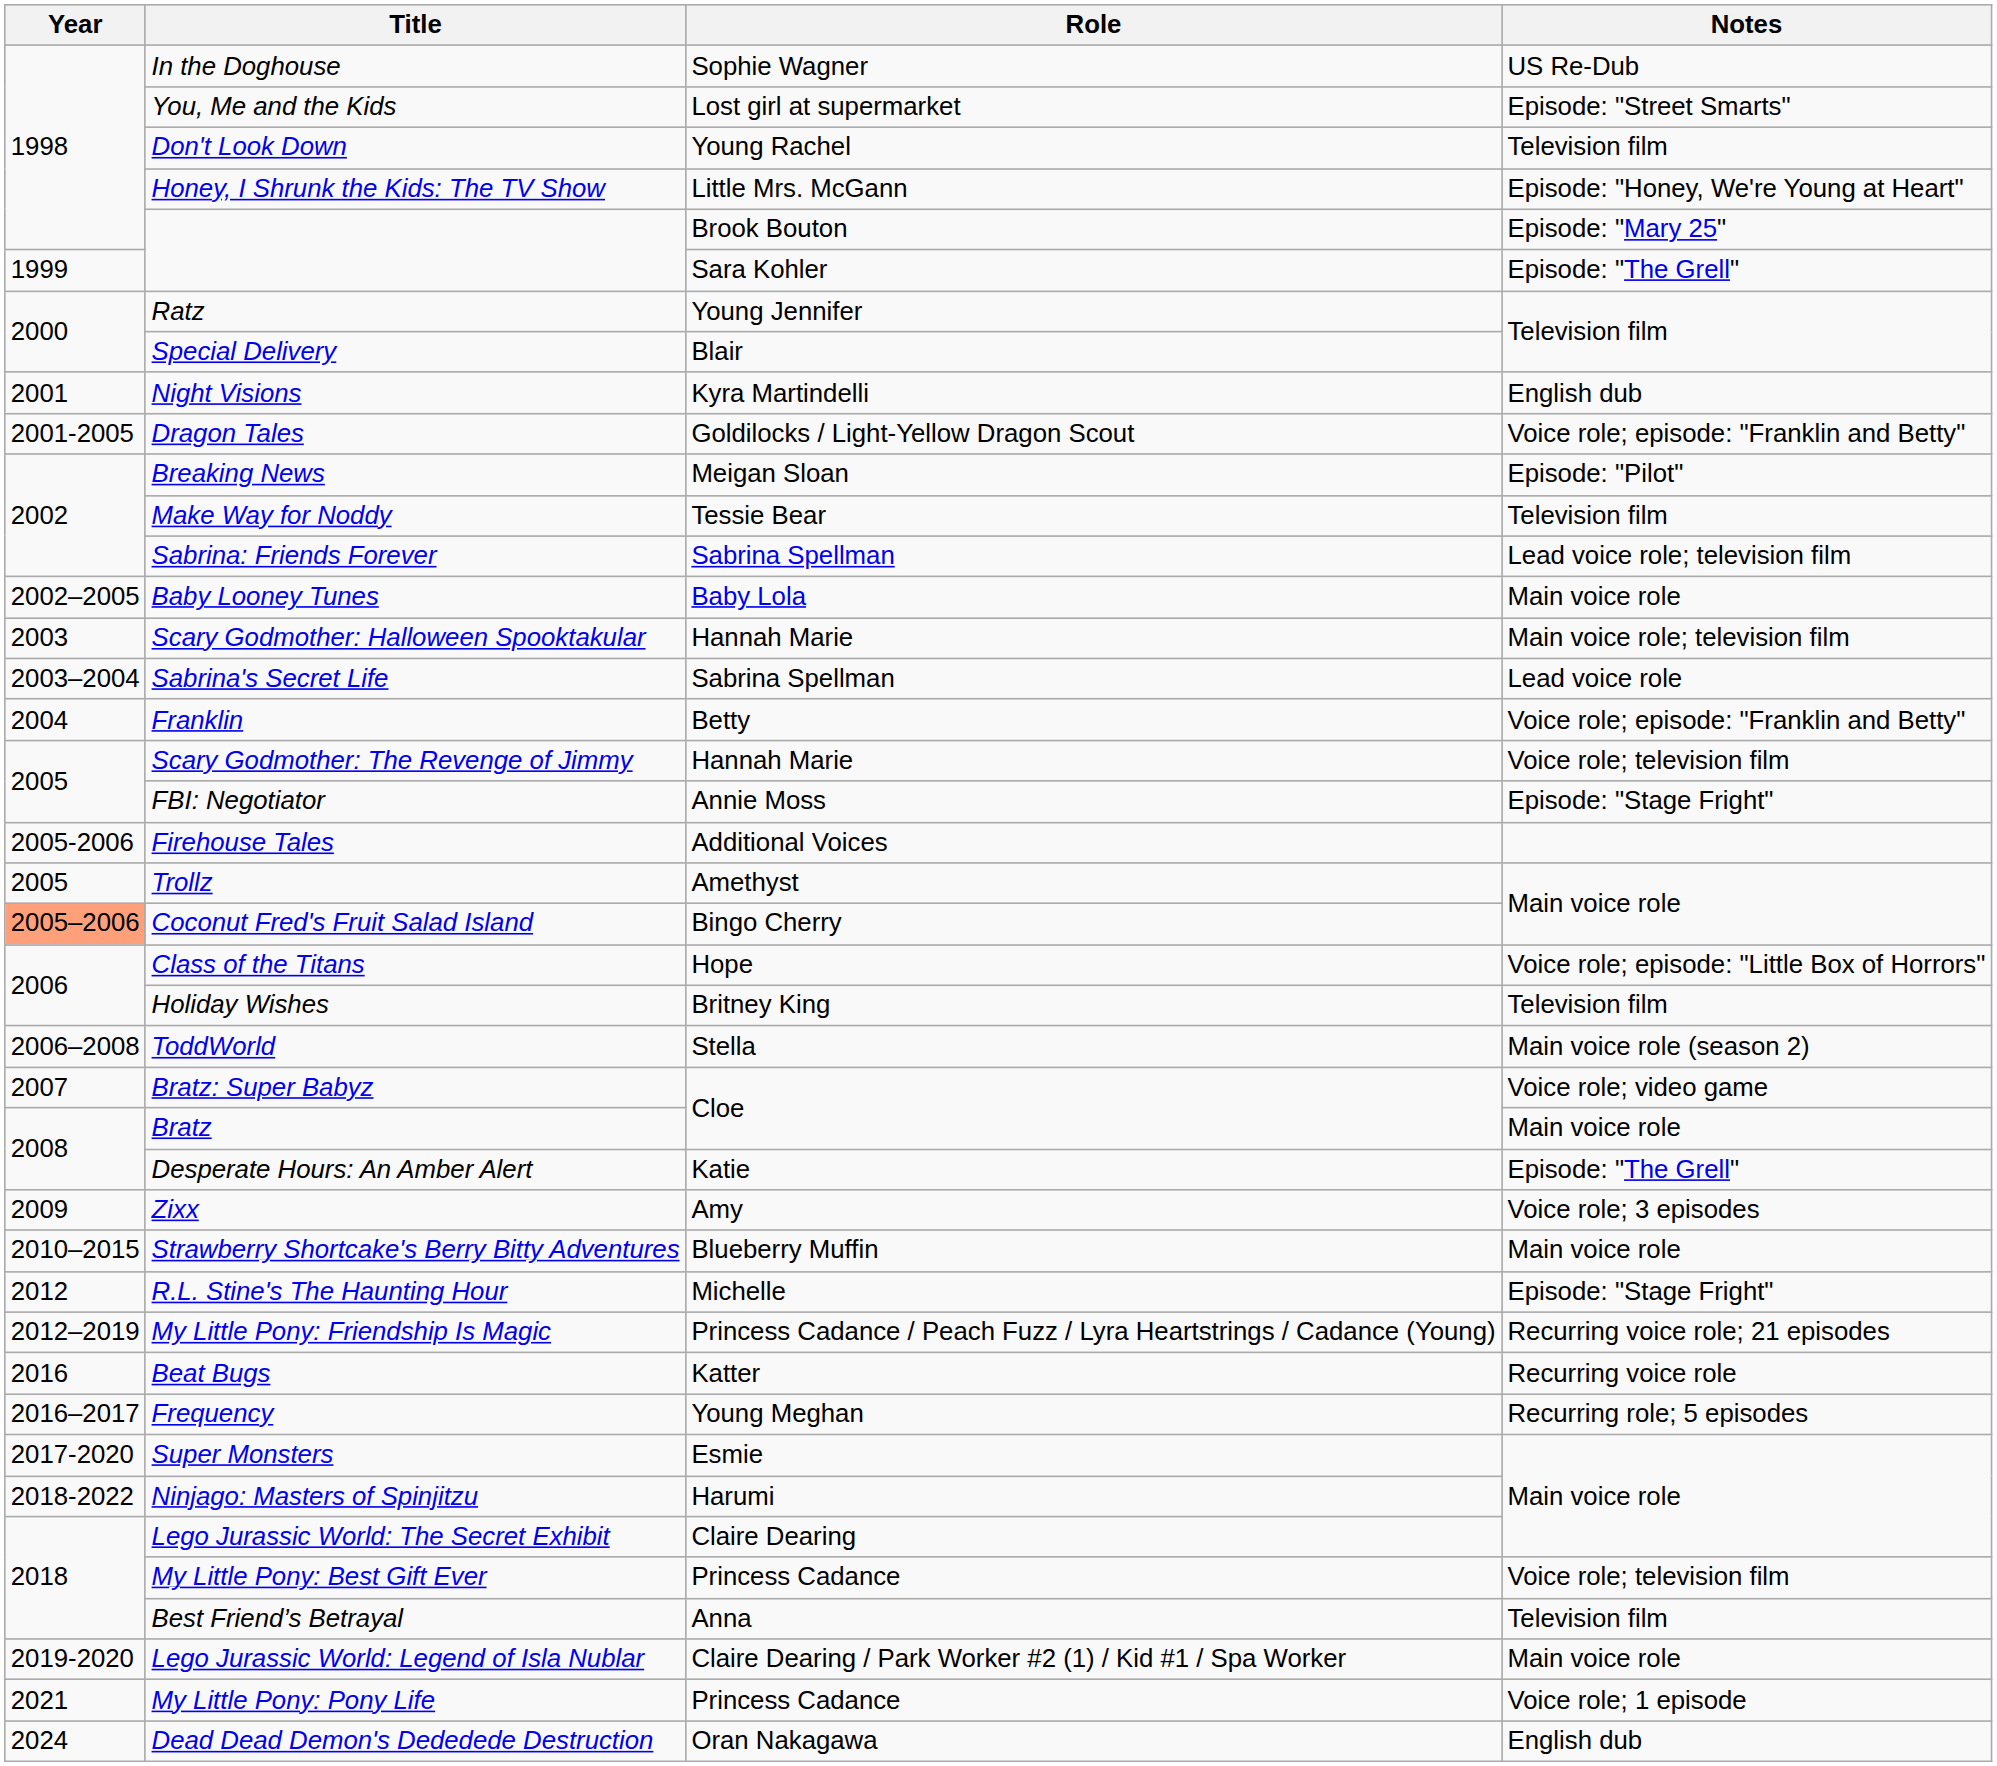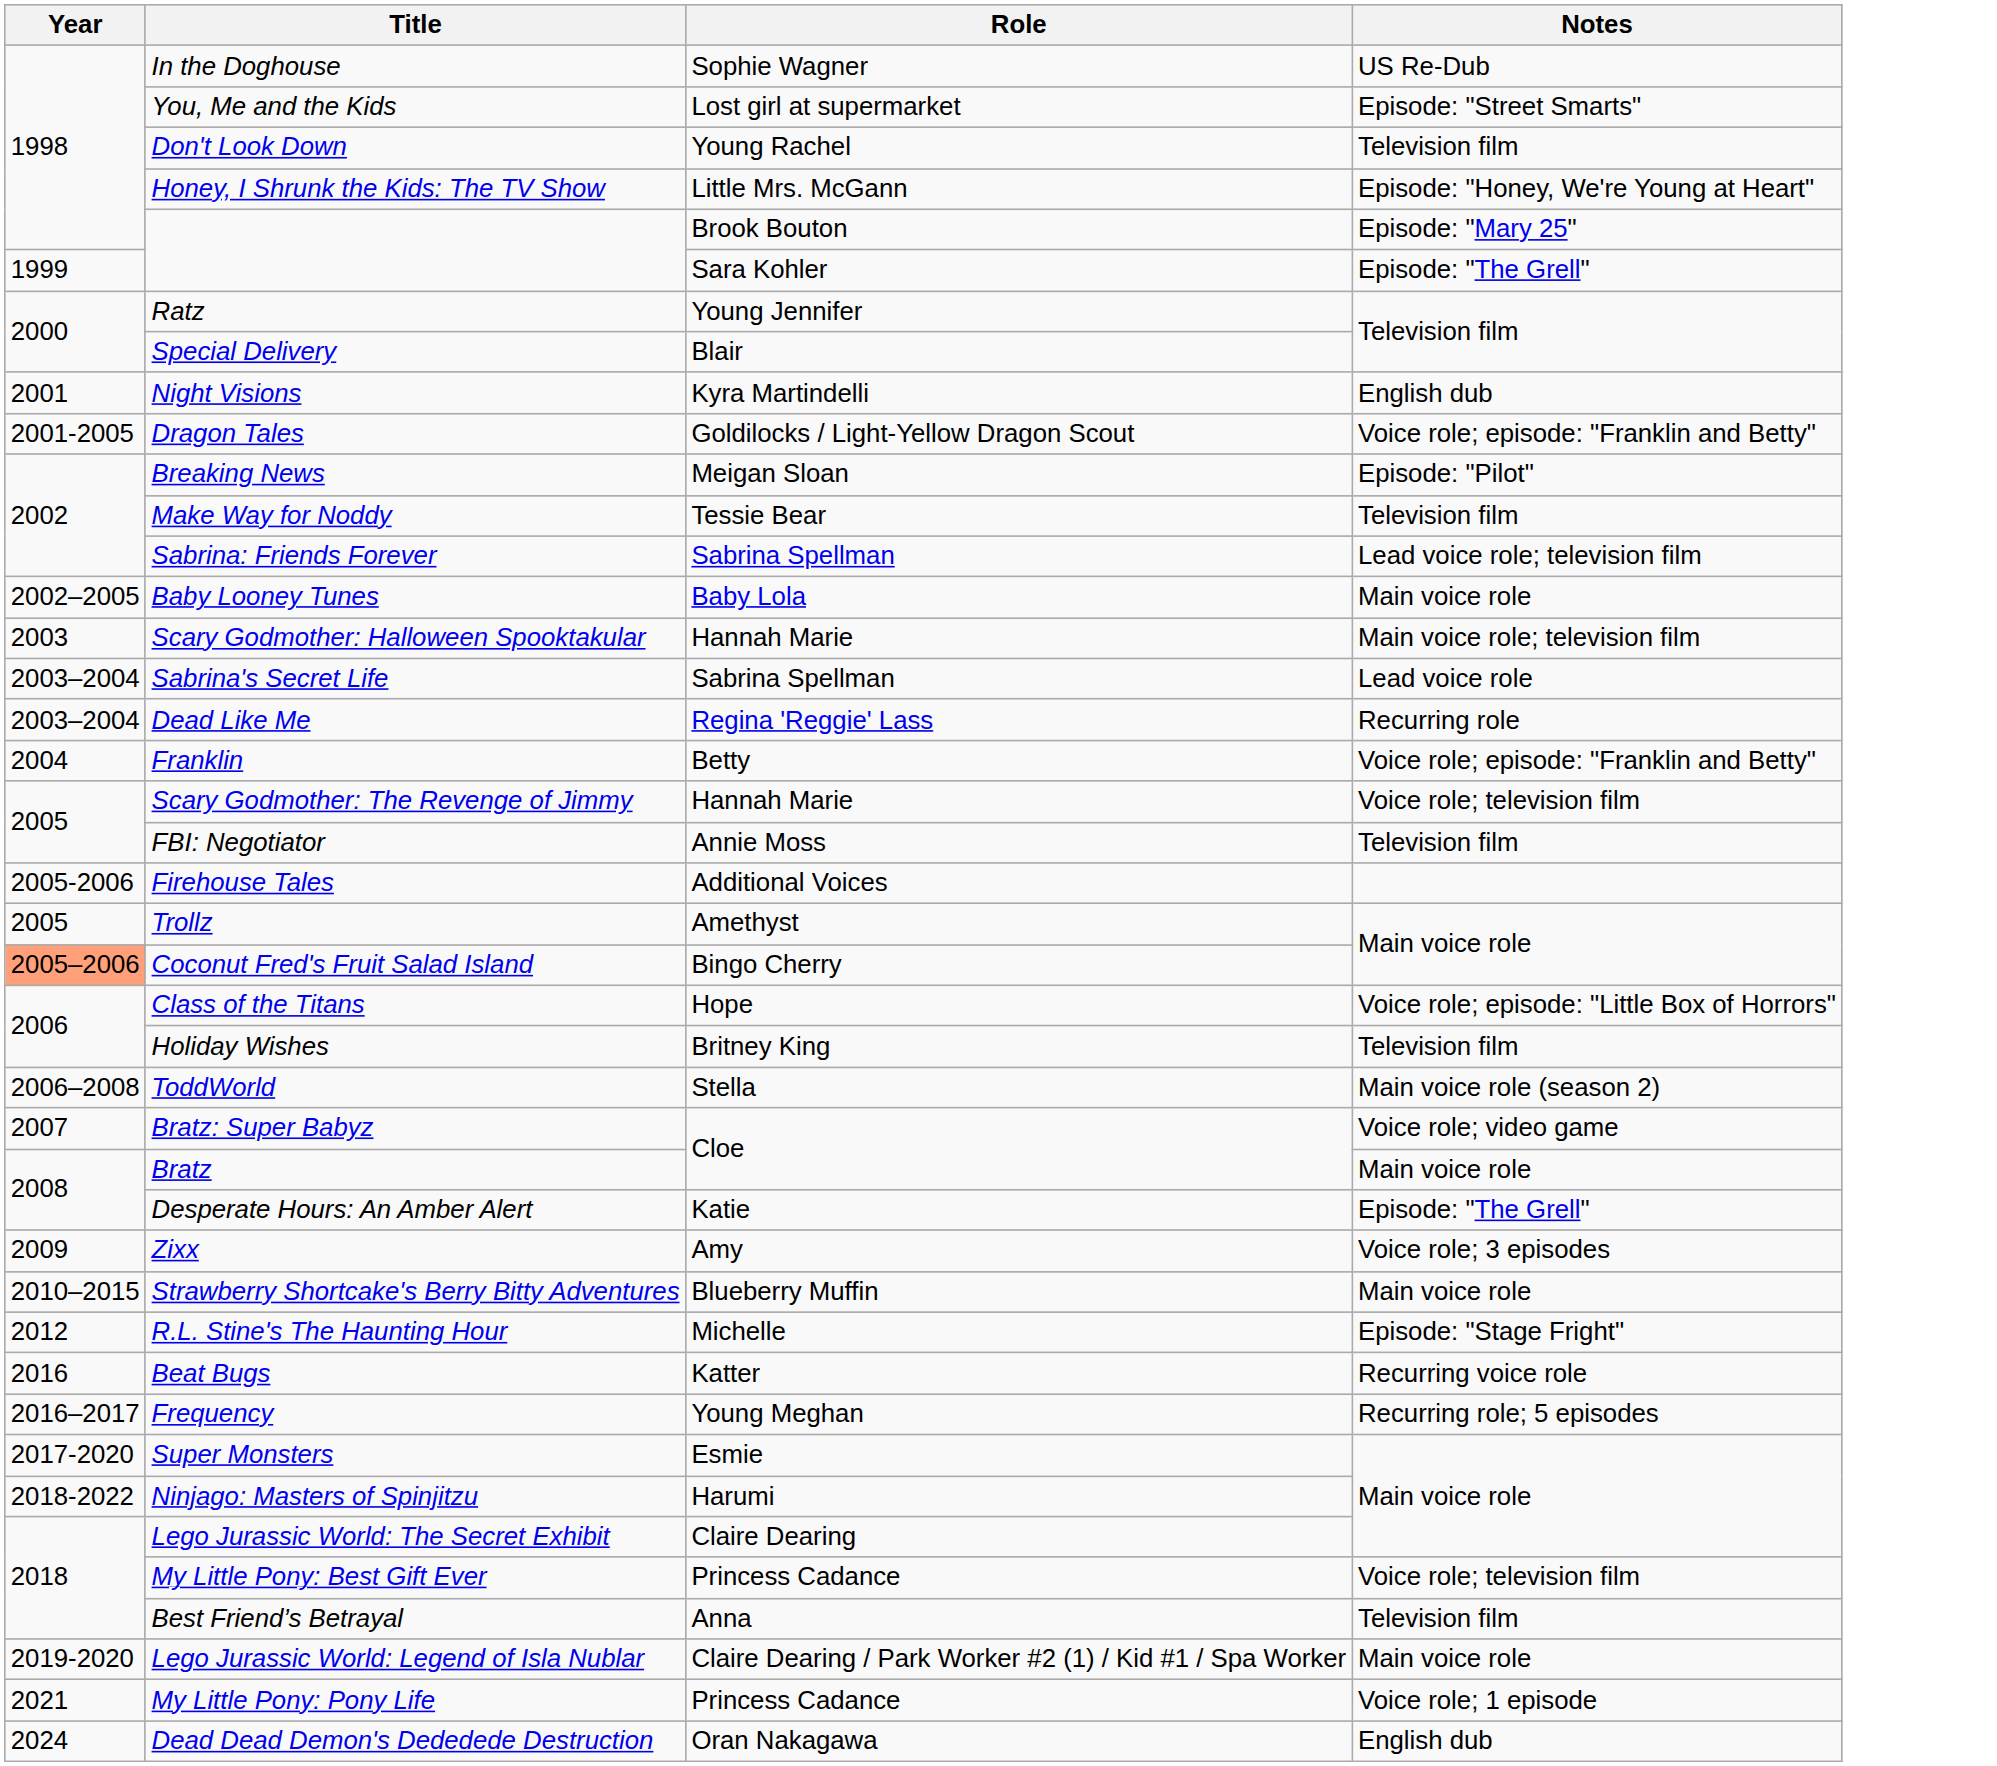+ row: 2003–2004 | Dead Like Me | Regina 'Reggie' Lass | Recurring role
FBI: Negotiator | Notes: Episode: "Stage Fright" -> Television film
- row: 2012–2019 | My Little Pony: Friendship Is Magic | Princess Cadance / Peach Fuzz / Lyra Heartstrings / Cadance (Young) | Recurring voice role; 21 episodes
